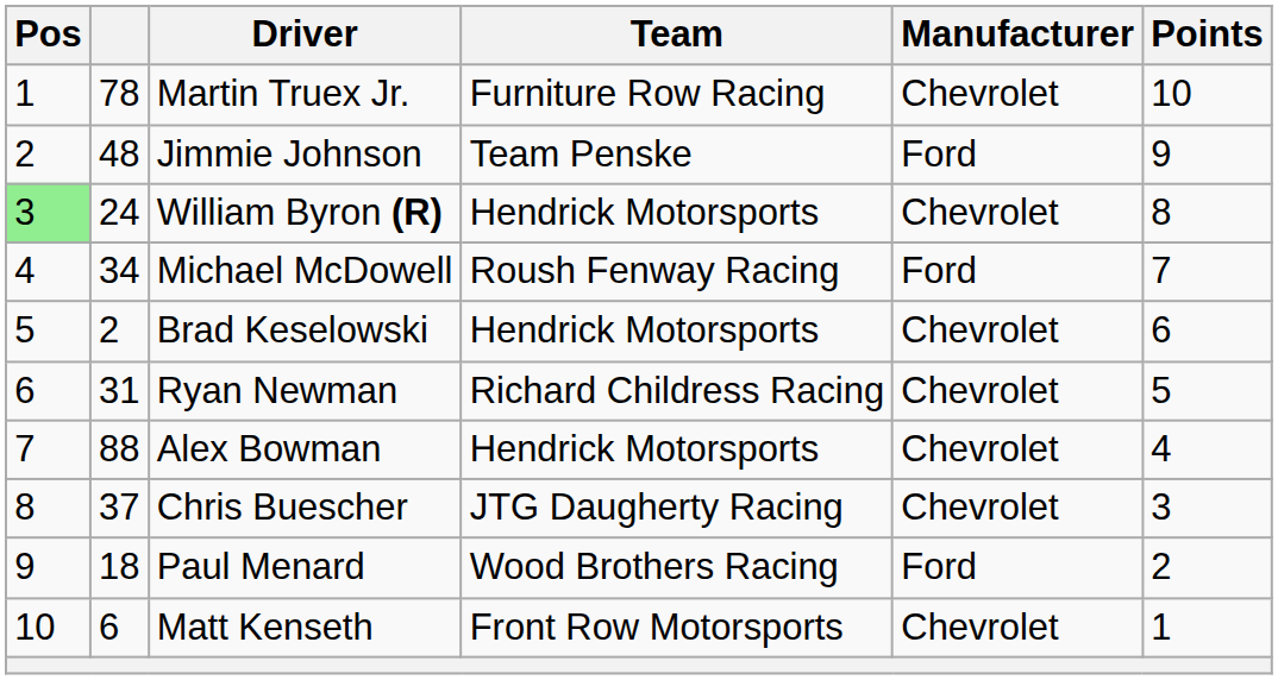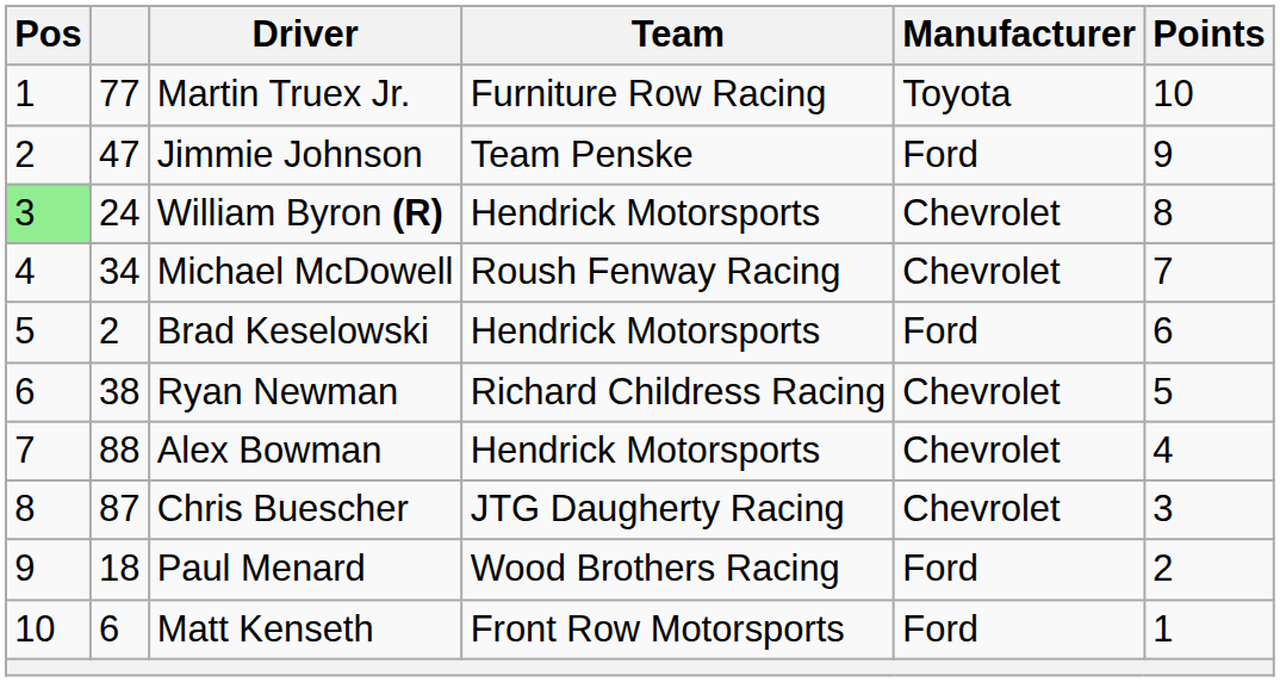Martin Truex Jr. | column 2: 78 -> 77
Martin Truex Jr. | Manufacturer: Chevrolet -> Toyota
Jimmie Johnson | column 2: 48 -> 47
Michael McDowell | Manufacturer: Ford -> Chevrolet
Brad Keselowski | Manufacturer: Chevrolet -> Ford
Ryan Newman | column 2: 31 -> 38
Chris Buescher | column 2: 37 -> 87
Matt Kenseth | Manufacturer: Chevrolet -> Ford
